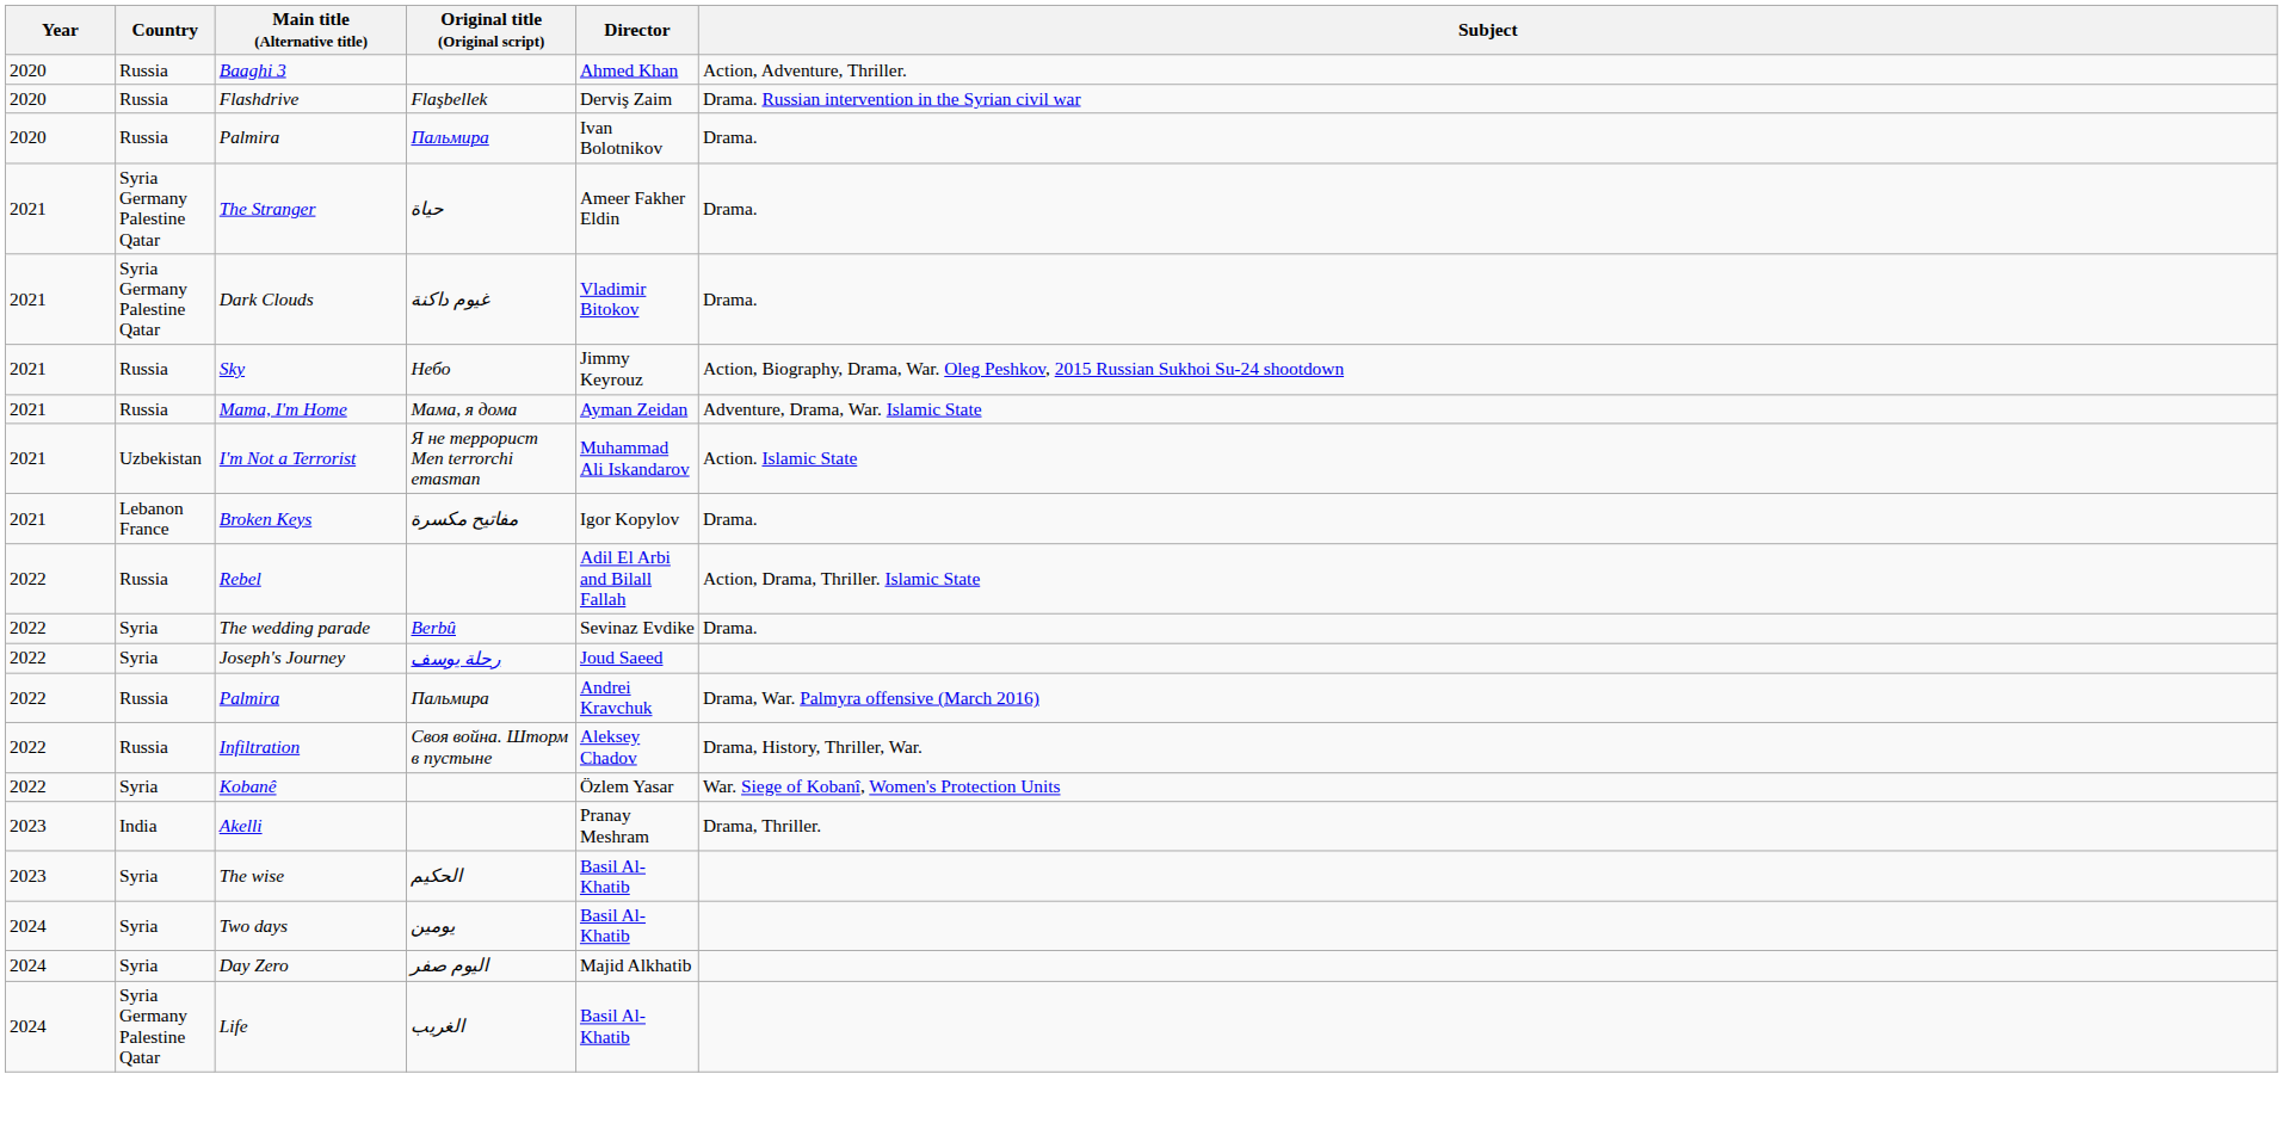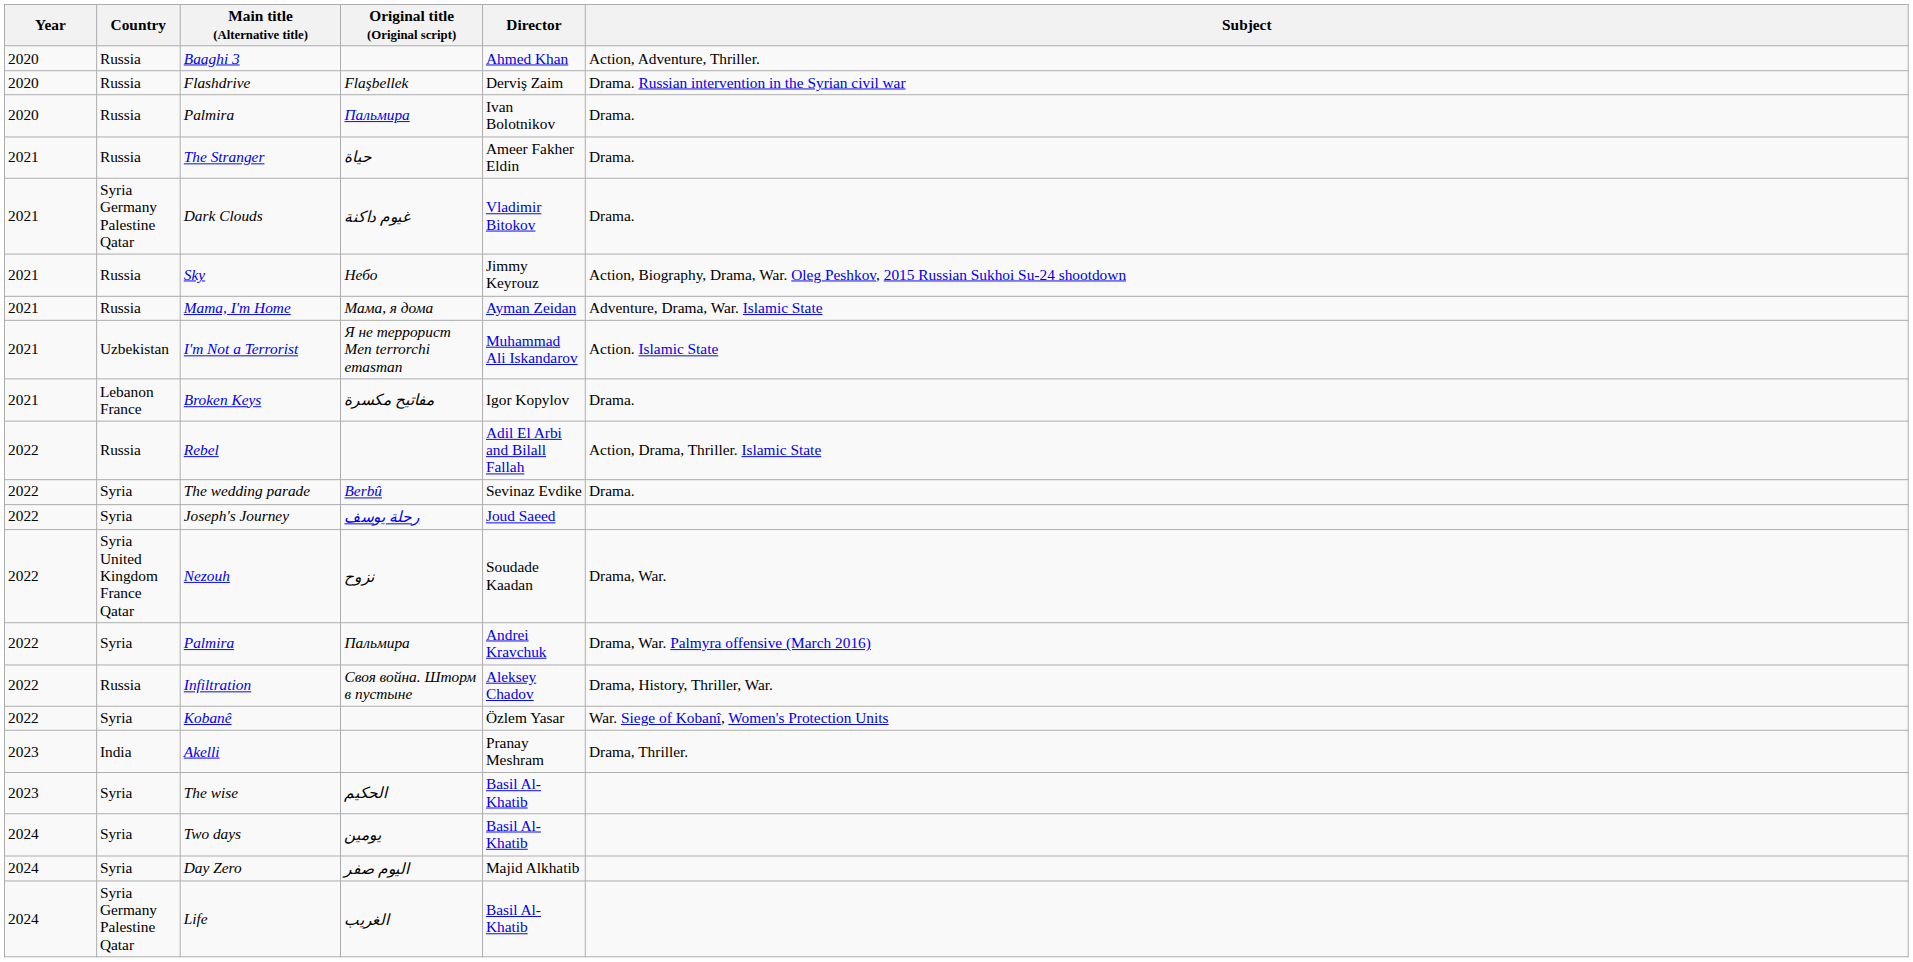The Stranger | Country: Syria Germany Palestine Qatar -> Russia
+ row: 2022 | Syria United Kingdom France Qatar | Nezouh | نزوح | Soudade Kaadan | Drama, War.
2022 / Palmira | Country: Russia -> Syria
